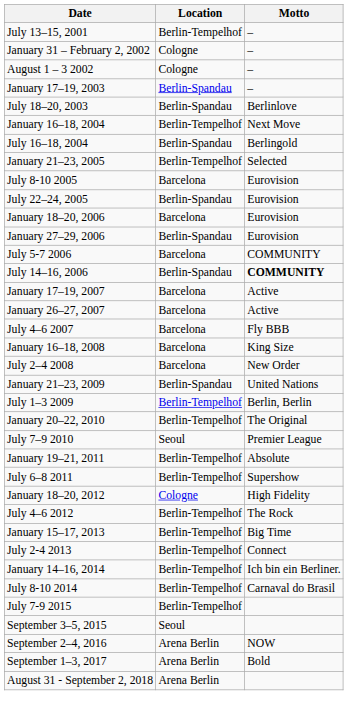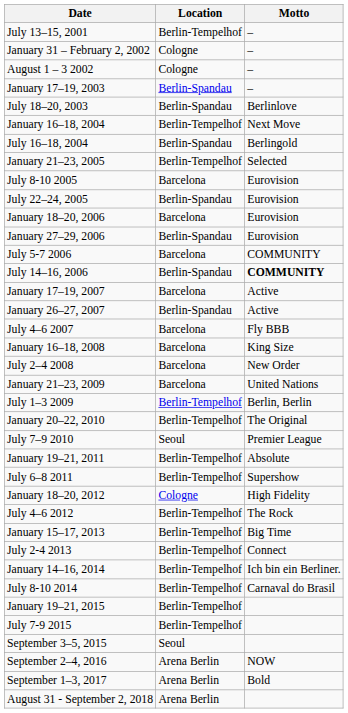January 26–27, 2007 | Location: Barcelona -> Berlin-Spandau
January 21–23, 2009 | Location: Berlin-Spandau -> Barcelona
+ row: January 19–21, 2015 | Berlin-Tempelhof
